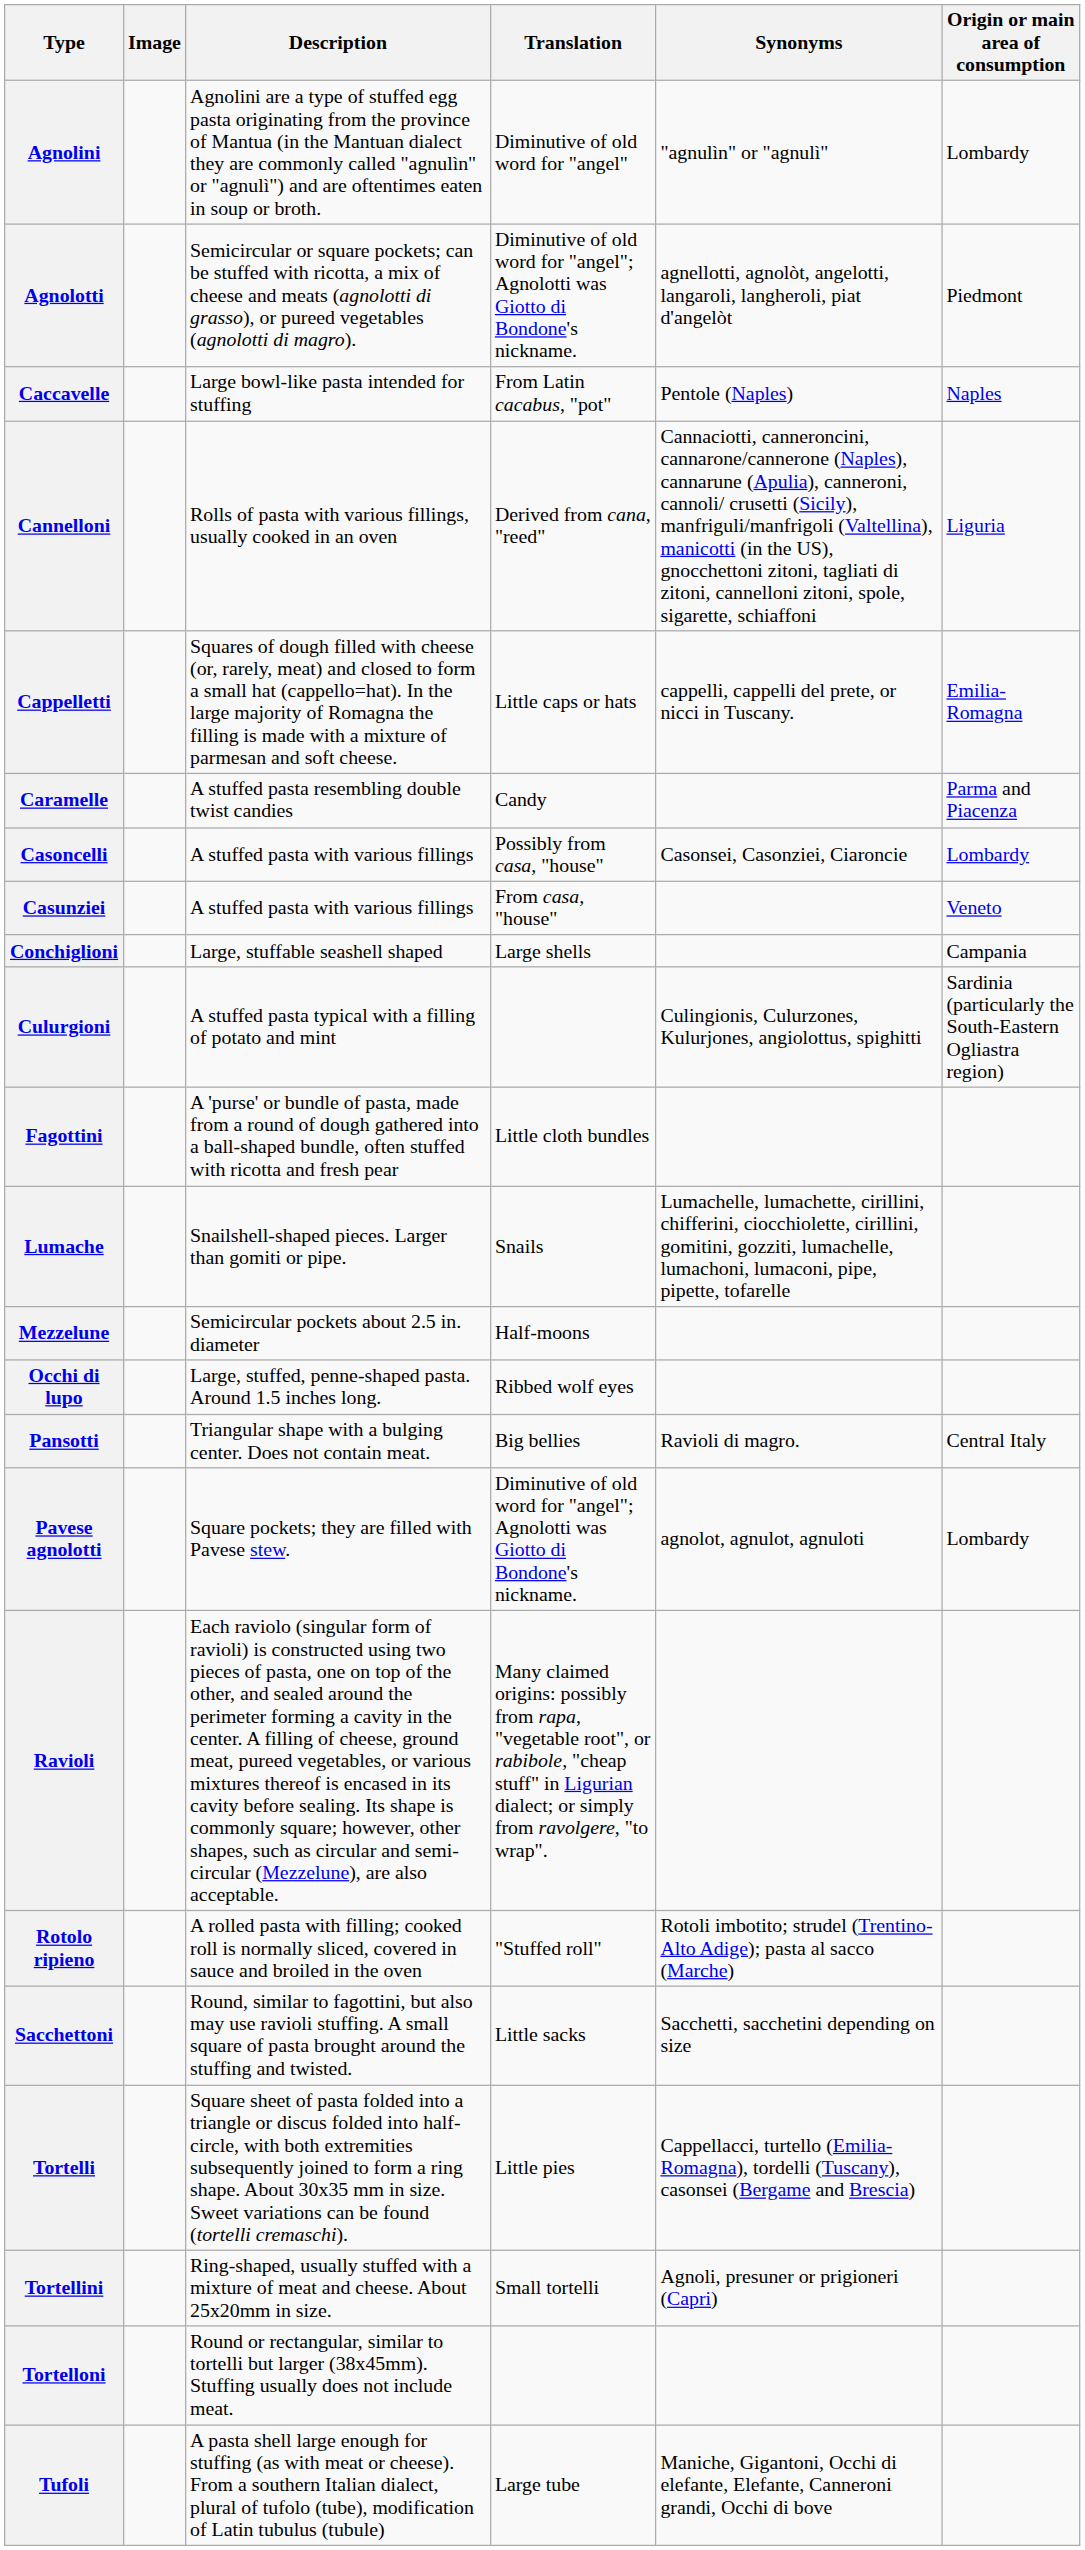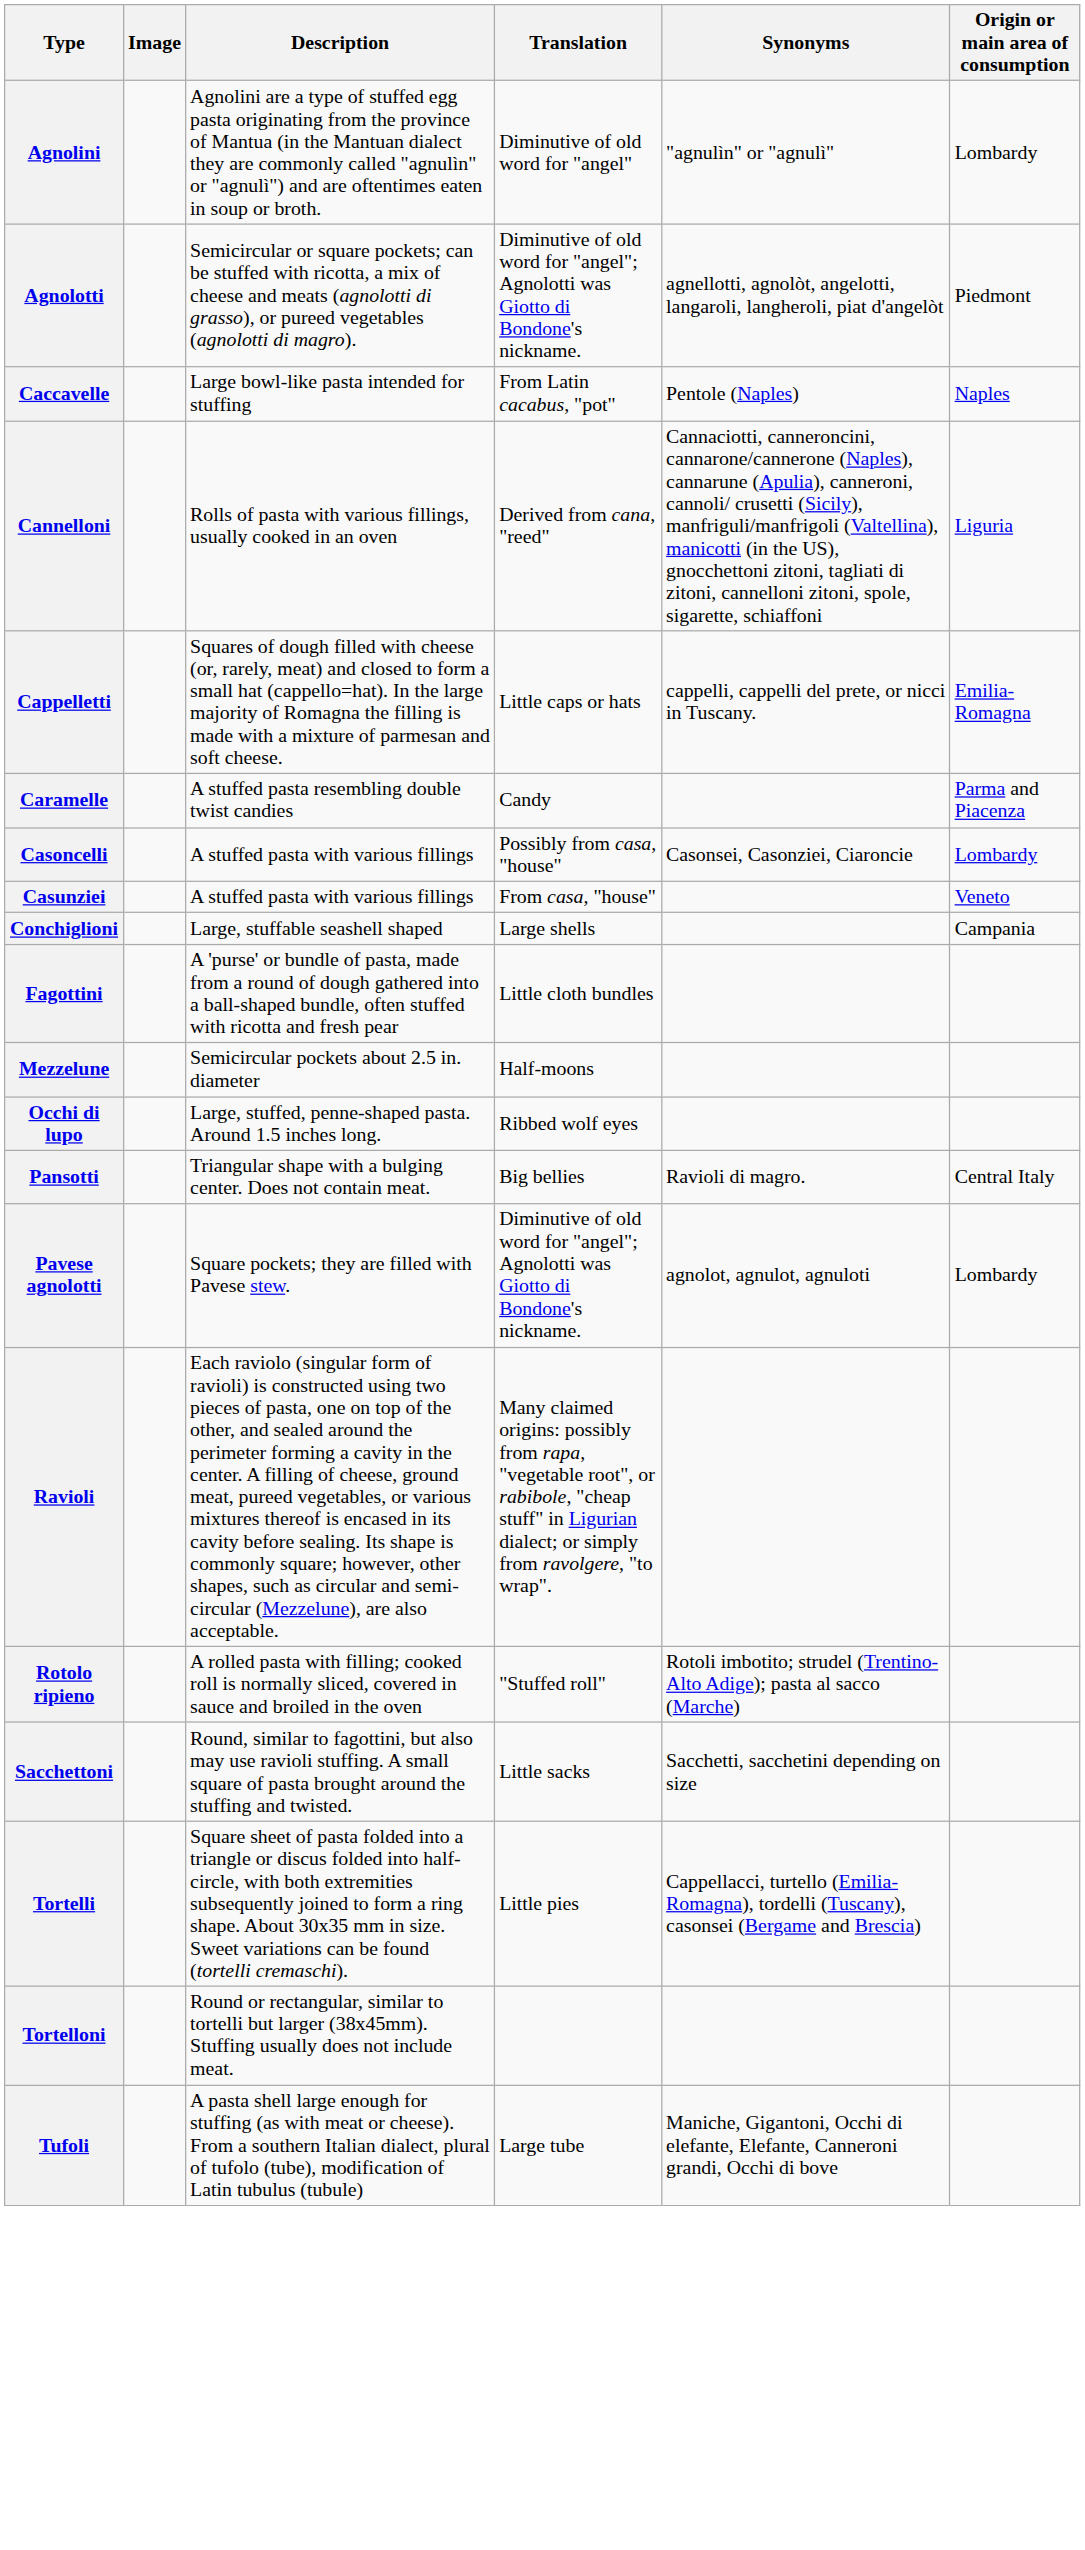- row: Culurgioni | A stuffed pasta typical with a filling of potato and mint | Culingionis, Culurzones, Kulurjones, angiolottus, spighitti | Sardinia (particularly the South-Eastern Ogliastra region)
- row: Lumache | Snailshell-shaped pieces. Larger than gomiti or pipe. | Snails | Lumachelle, lumachette, cirillini, chifferini, ciocchiolette, cirillini, gomitini, gozziti, lumachelle, lumachoni, lumaconi, pipe, pipette, tofarelle
- row: Tortellini | Ring-shaped, usually stuffed with a mixture of meat and cheese. About 25x20mm in size. | Small tortelli | Agnoli, presuner or prigioneri (Capri)
